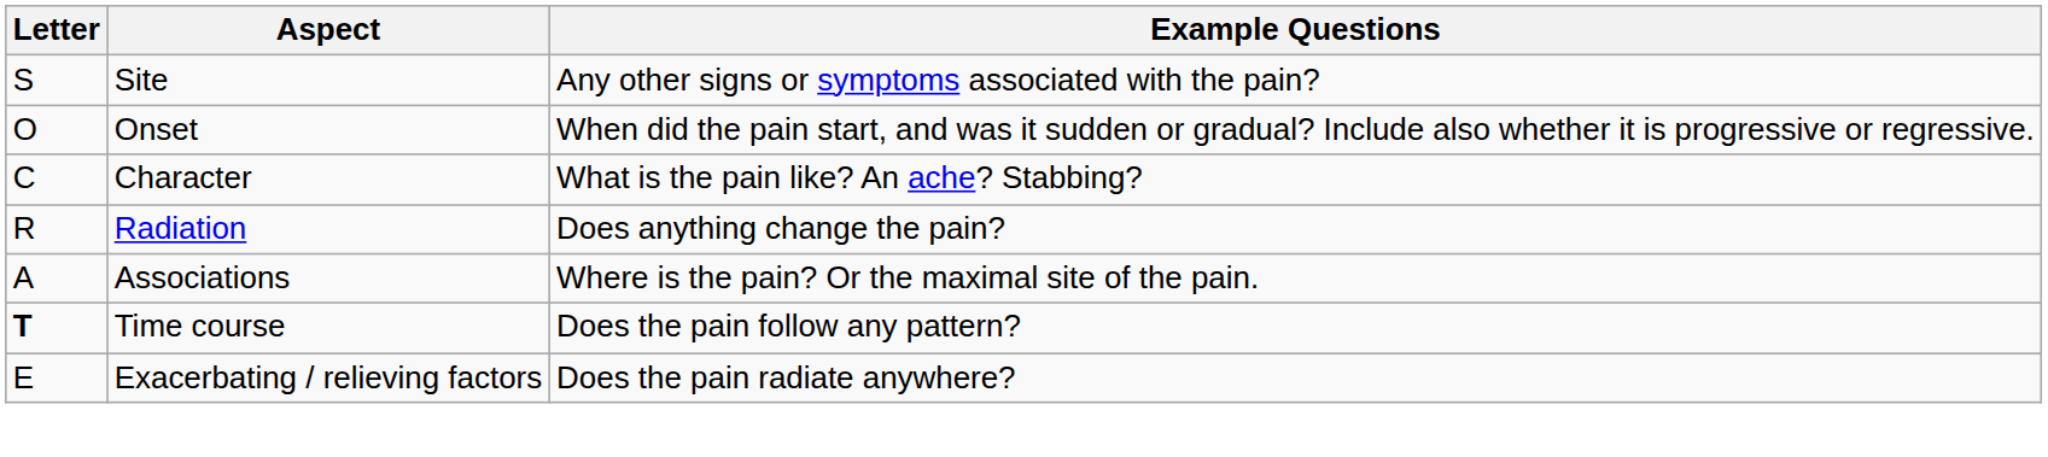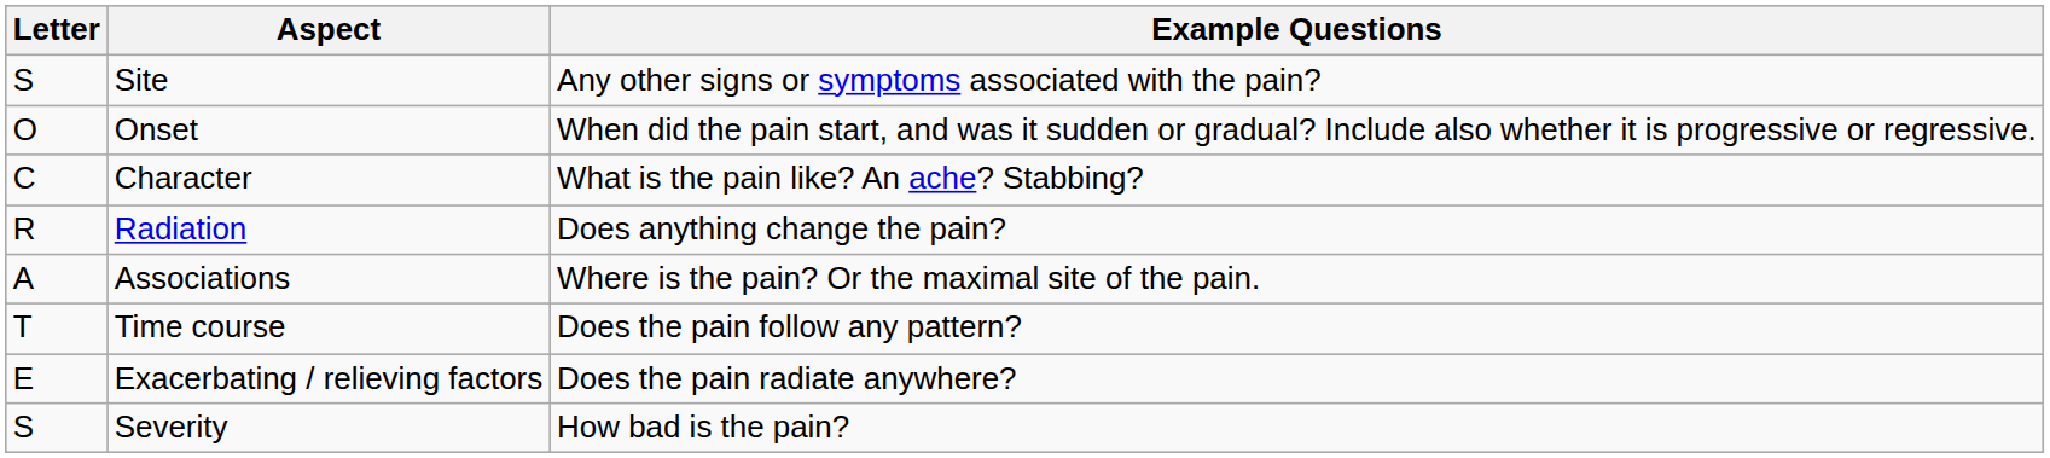Time course | Letter: bold -> normal
+ row: S | Severity | How bad is the pain?
